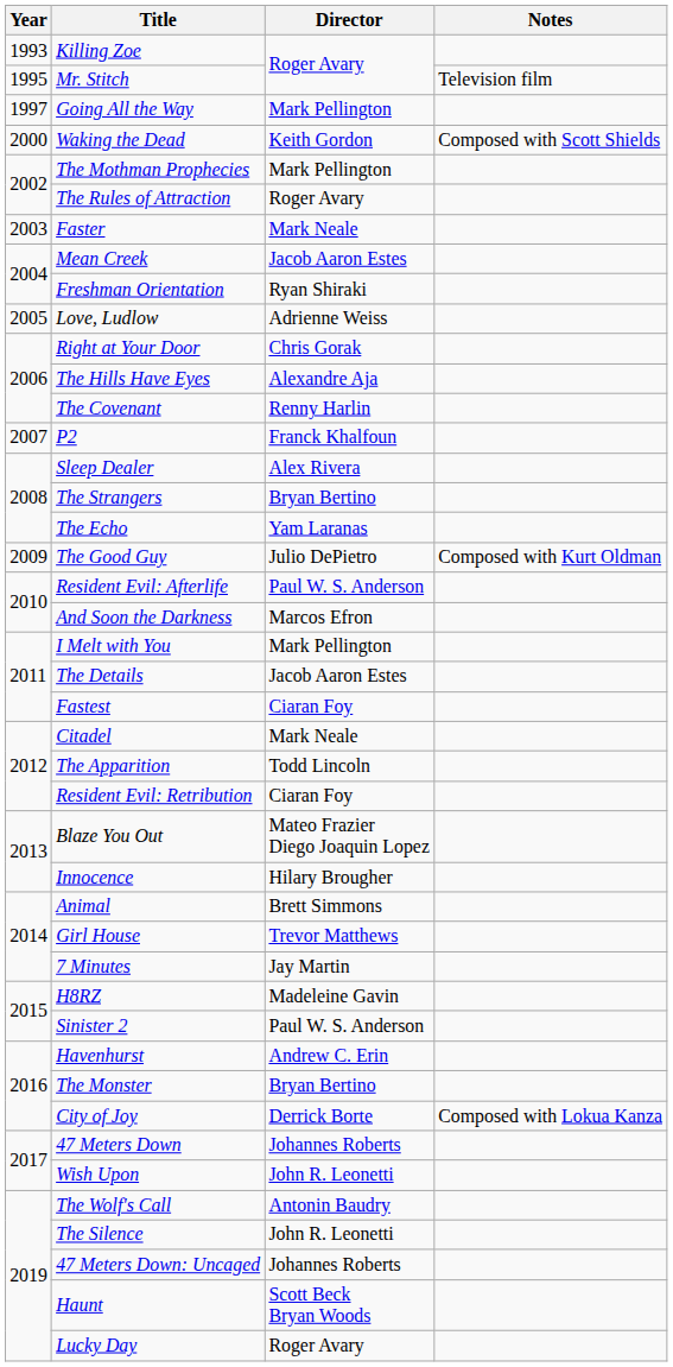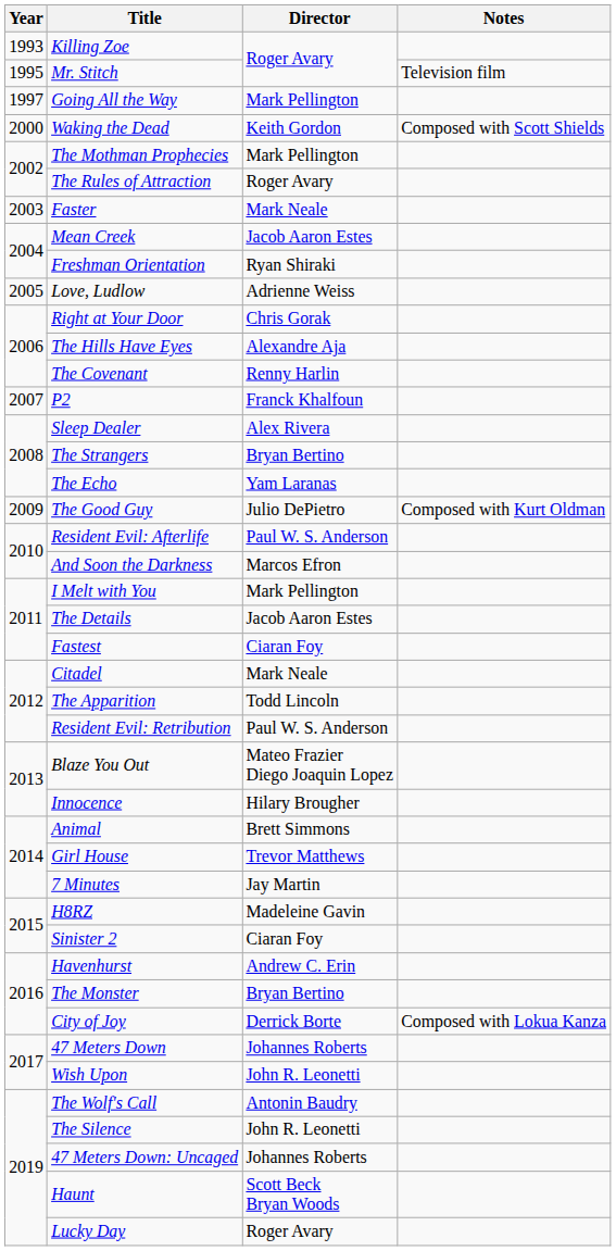Resident Evil: Retribution | Director: Ciaran Foy -> Paul W. S. Anderson
Sinister 2 | Director: Paul W. S. Anderson -> Ciaran Foy
